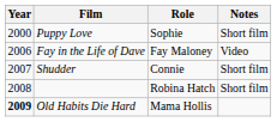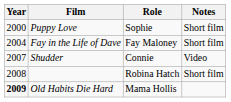Fay in the Life of Dave | Year: 2006 -> 2004
Fay in the Life of Dave | Notes: Video -> Short film
Shudder | Notes: Short film -> Video
